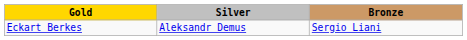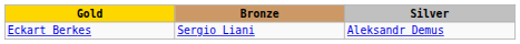columns swapped: Silver <-> Bronze
